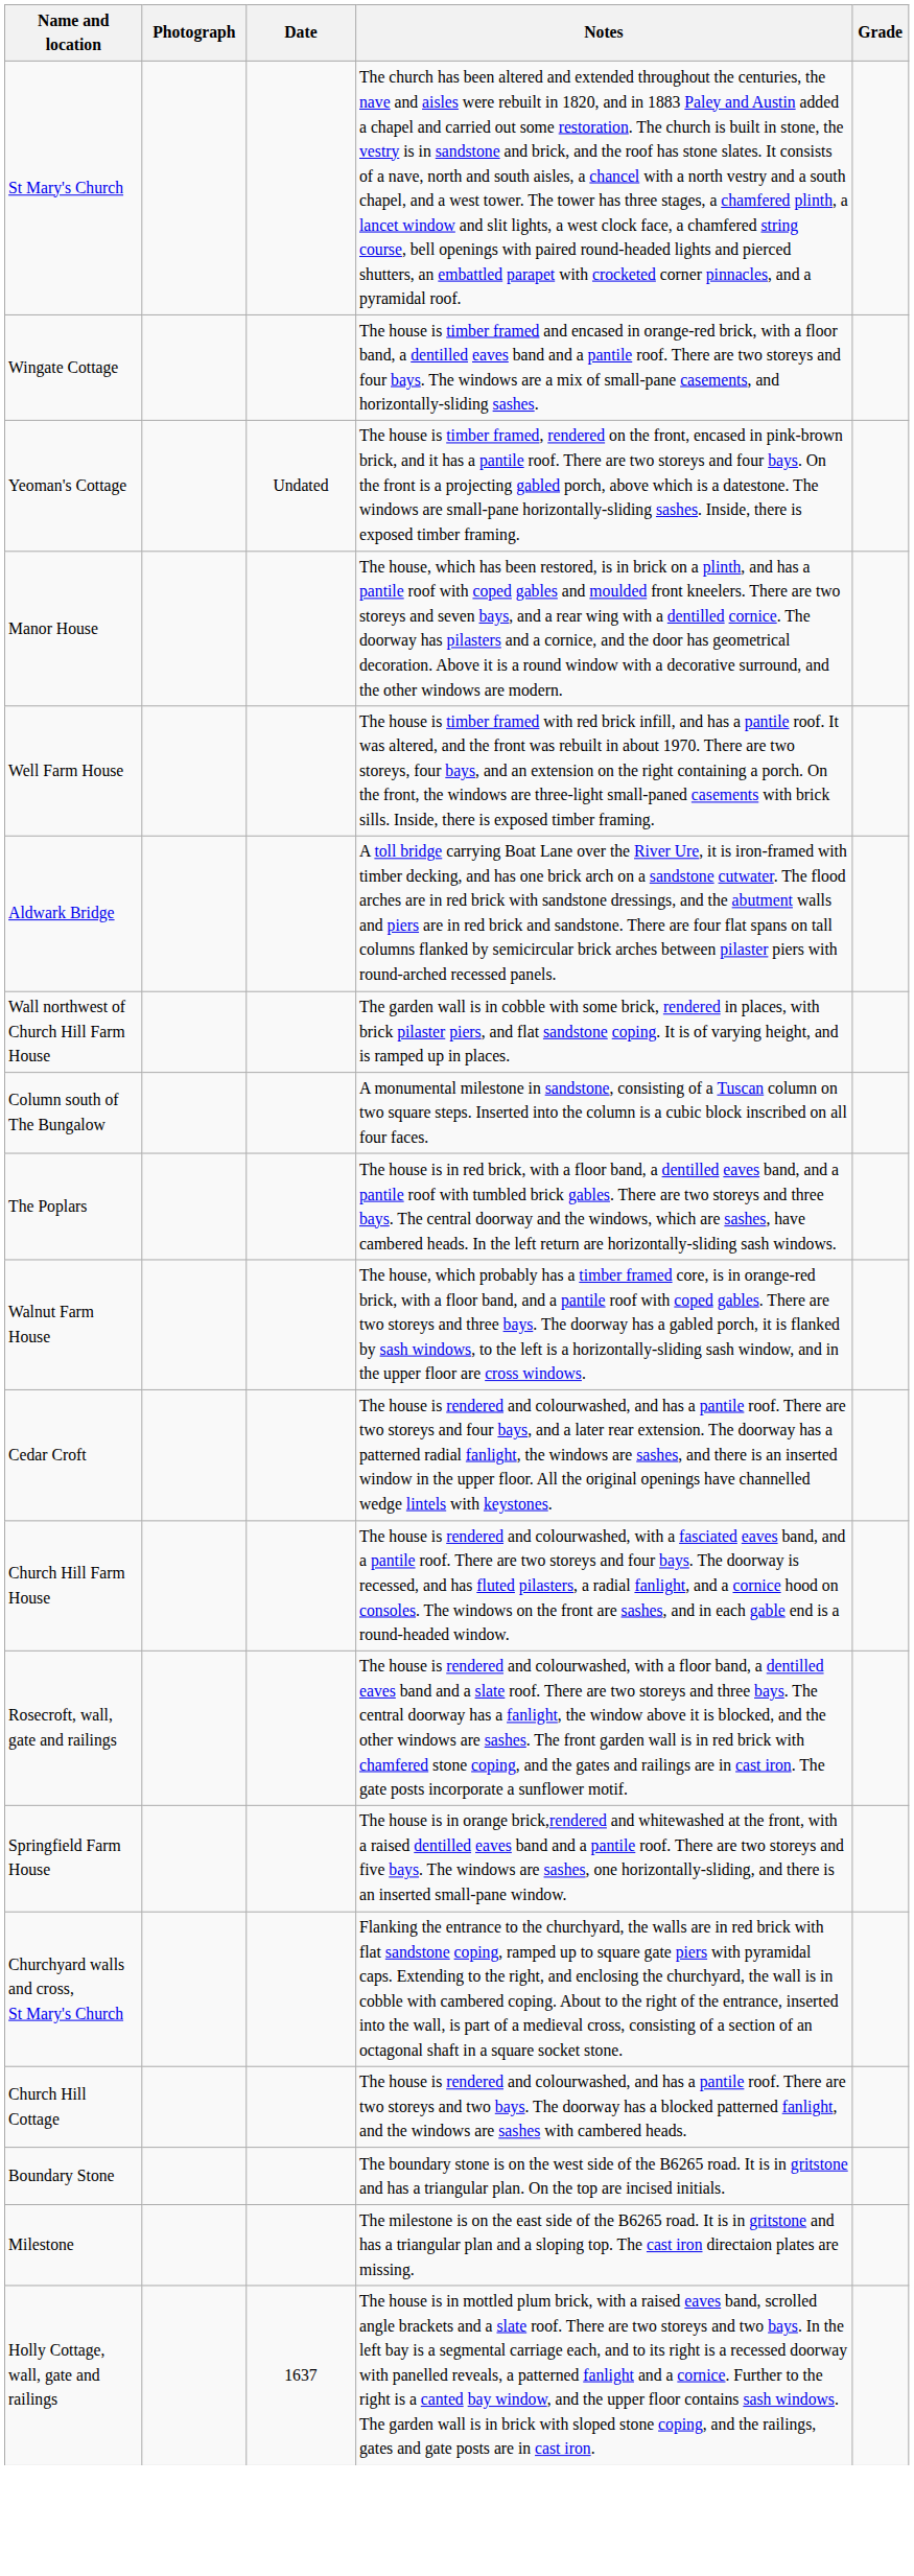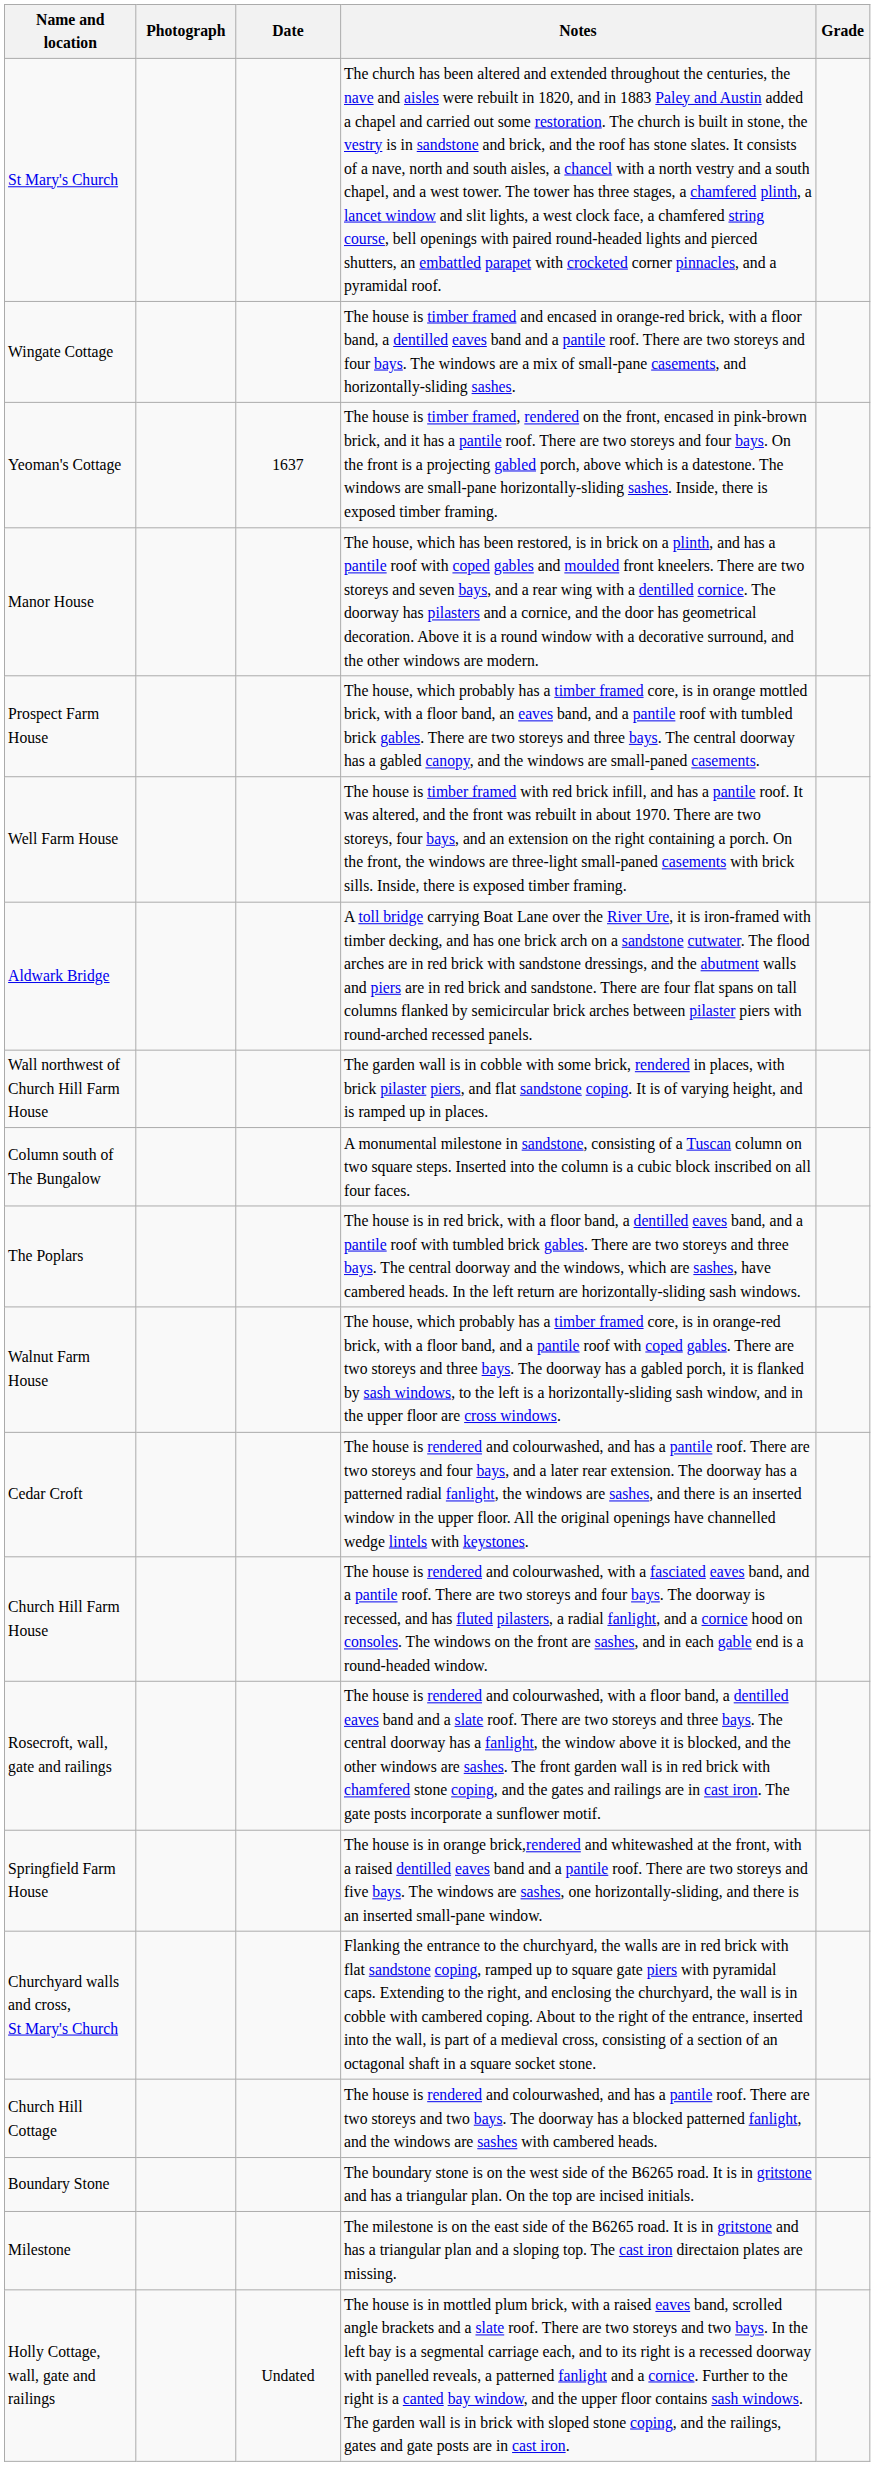Yeoman's Cottage | Date: Undated -> 1637
+ row: Prospect Farm House | The house, which probably has a timber framed core, is in orange mottled brick, with a floor band, an eaves band, and a pantile roof with tumbled brick gables. There are two storeys and three bays. The central doorway has a gabled canopy, and the windows are small-paned casements.
Holly Cottage, wall, gate and railings | Date: 1637 -> Undated
